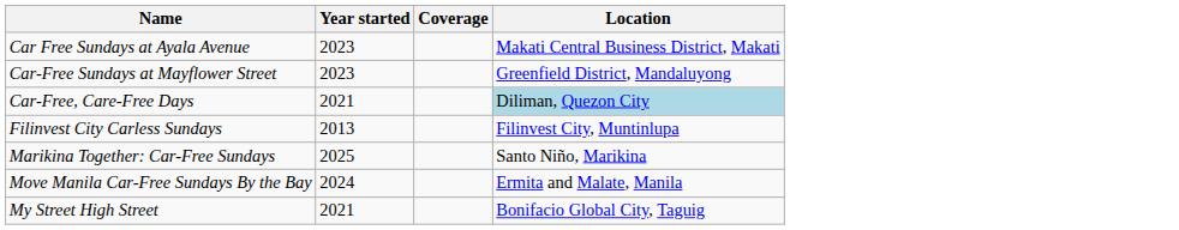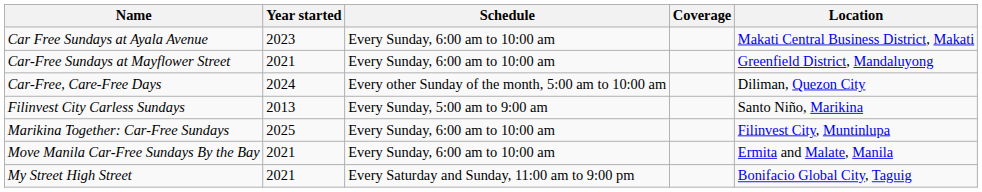+ column: Schedule | Every Sunday, 6:00 am to 10:00 am | Every Sunday, 6:00 am to 10:00 am | Every other Sunday of the month, 5:00 am to 10:00 am | Every Sunday, 5:00 am to 9:00 am | Every Sunday, 6:00 am to 10:00 am | Every Sunday, 6:00 am to 10:00 am | Every Saturday and Sunday, 11:00 am to 9:00 pm
Car-Free Sundays at Mayflower Street | Year started: 2023 -> 2021
Car-Free, Care-Free Days | Year started: 2021 -> 2024
Car-Free, Care-Free Days | Location: lightblue background -> no background
Filinvest City Carless Sundays | Location: Filinvest City, Muntinlupa -> Santo Niño, Marikina
Marikina Together: Car-Free Sundays | Location: Santo Niño, Marikina -> Filinvest City, Muntinlupa
Move Manila Car-Free Sundays By the Bay | Year started: 2024 -> 2021
